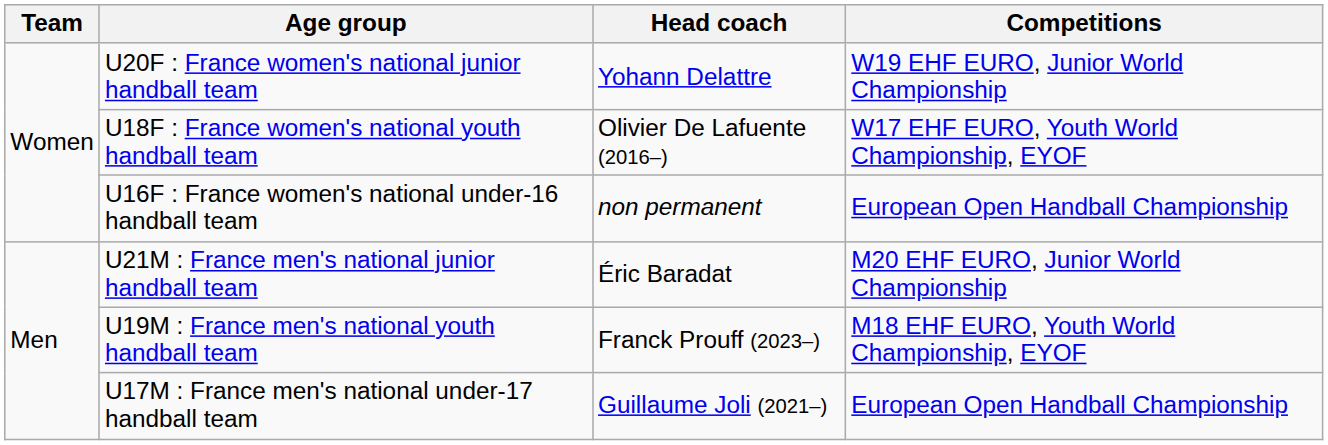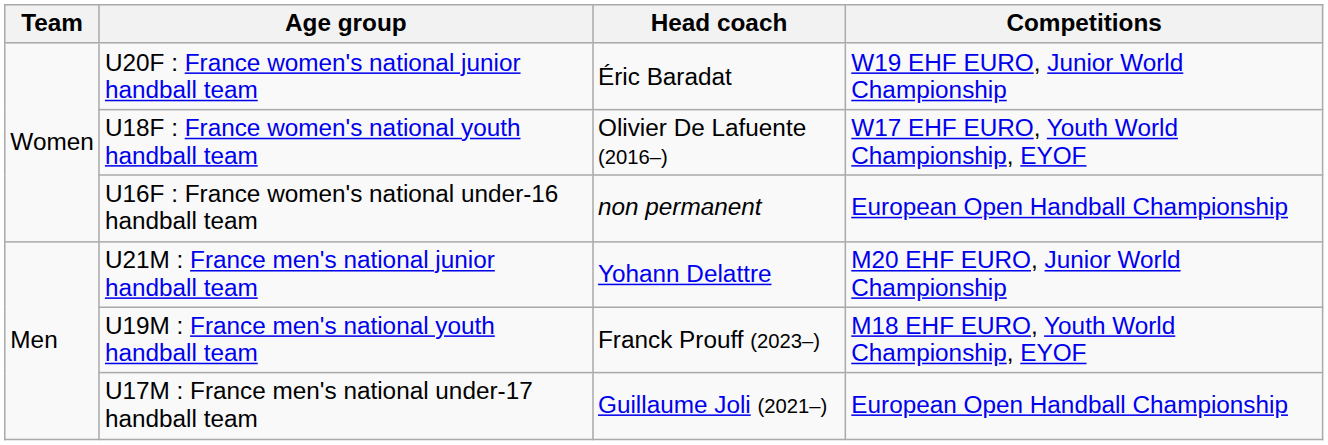U20F : France women's national junior handball team | Head coach: Yohann Delattre -> Éric Baradat
U21M : France men's national junior handball team | Head coach: Éric Baradat -> Yohann Delattre
